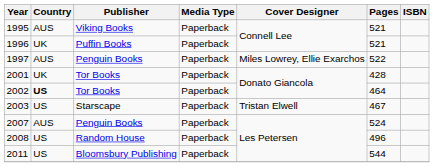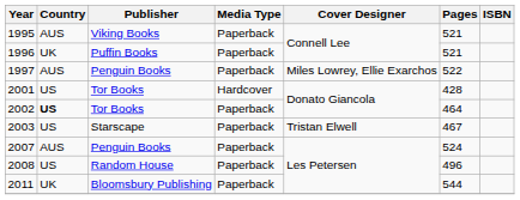2001 | Country: UK -> US
2001 | Media Type: Paperback -> Hardcover
2011 | Country: US -> UK
